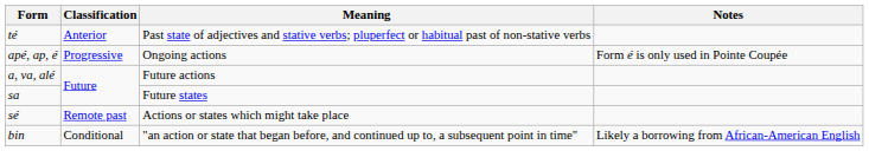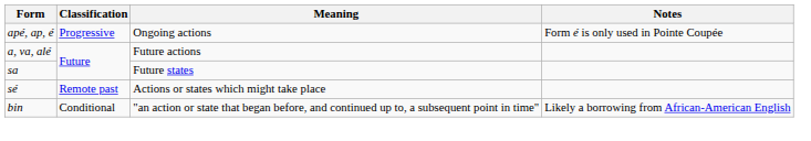- row: té | Anterior | Past state of adjectives and stative verbs; pluperfect or habitual past of non-stative verbs
